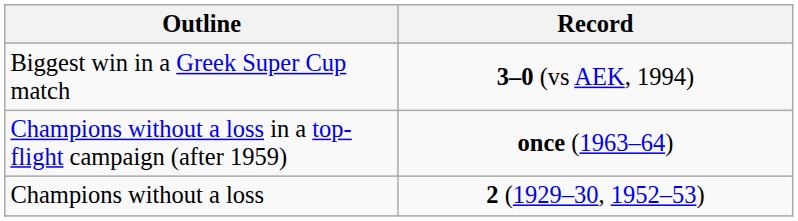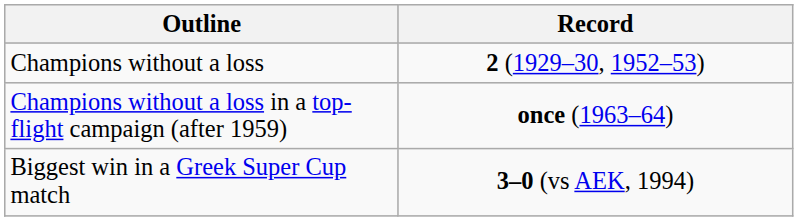rows swapped: Champions without a loss <-> Biggest win in a Greek Super Cup match
